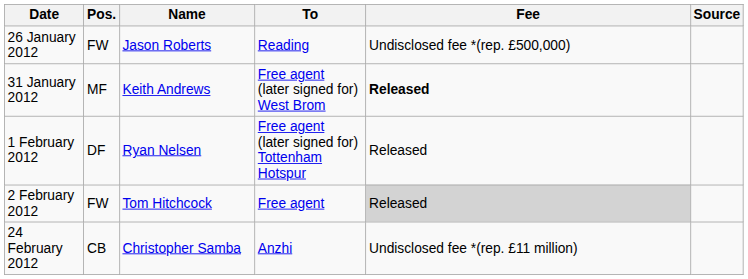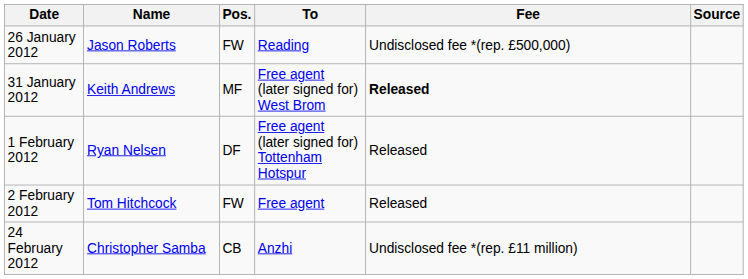columns swapped: Pos. <-> Name
2 February 2012 | Fee: lightgrey background -> no background
